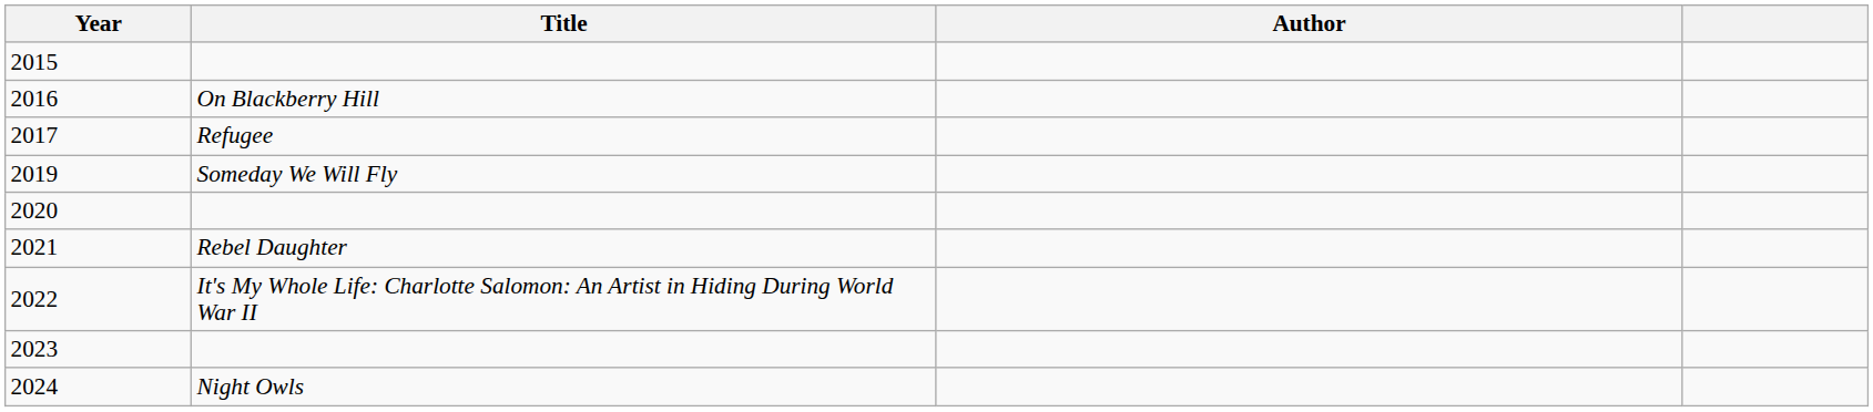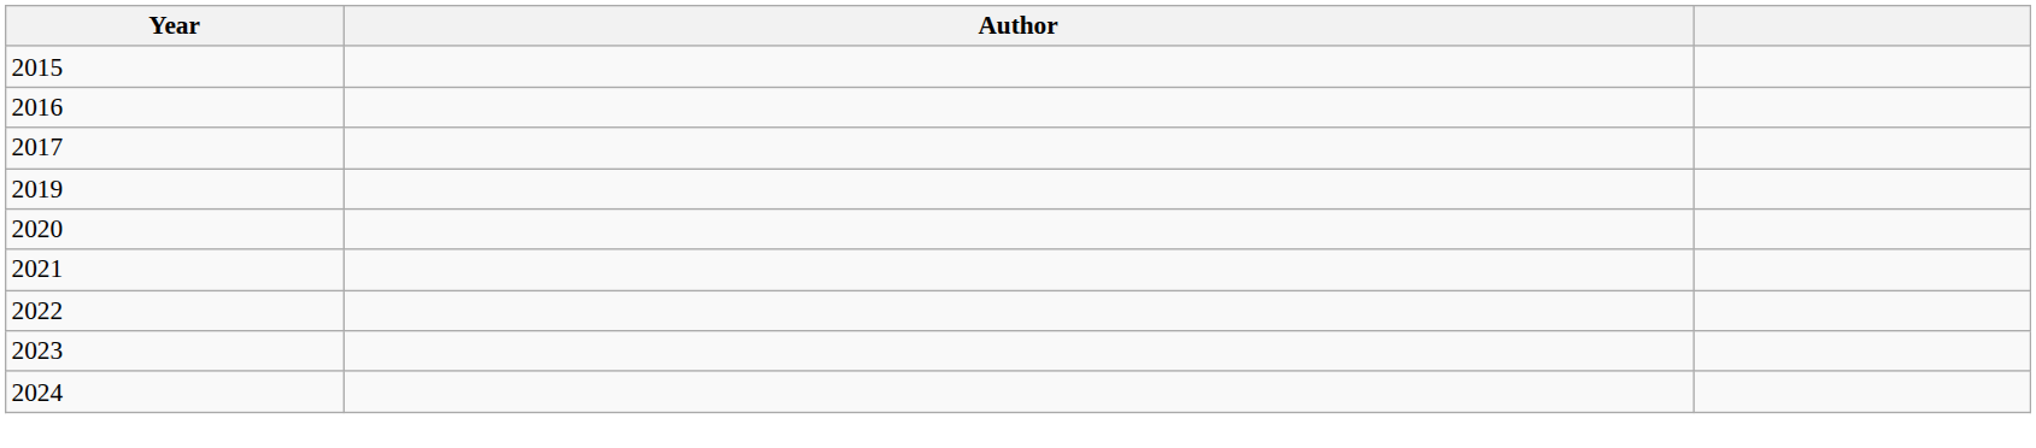- column: Title | On Blackberry Hill | Refugee | Someday We Will Fly | Rebel Daughter | It's My Whole Life: Charlotte Salomon: An Artist in Hiding During World War II | Night Owls
